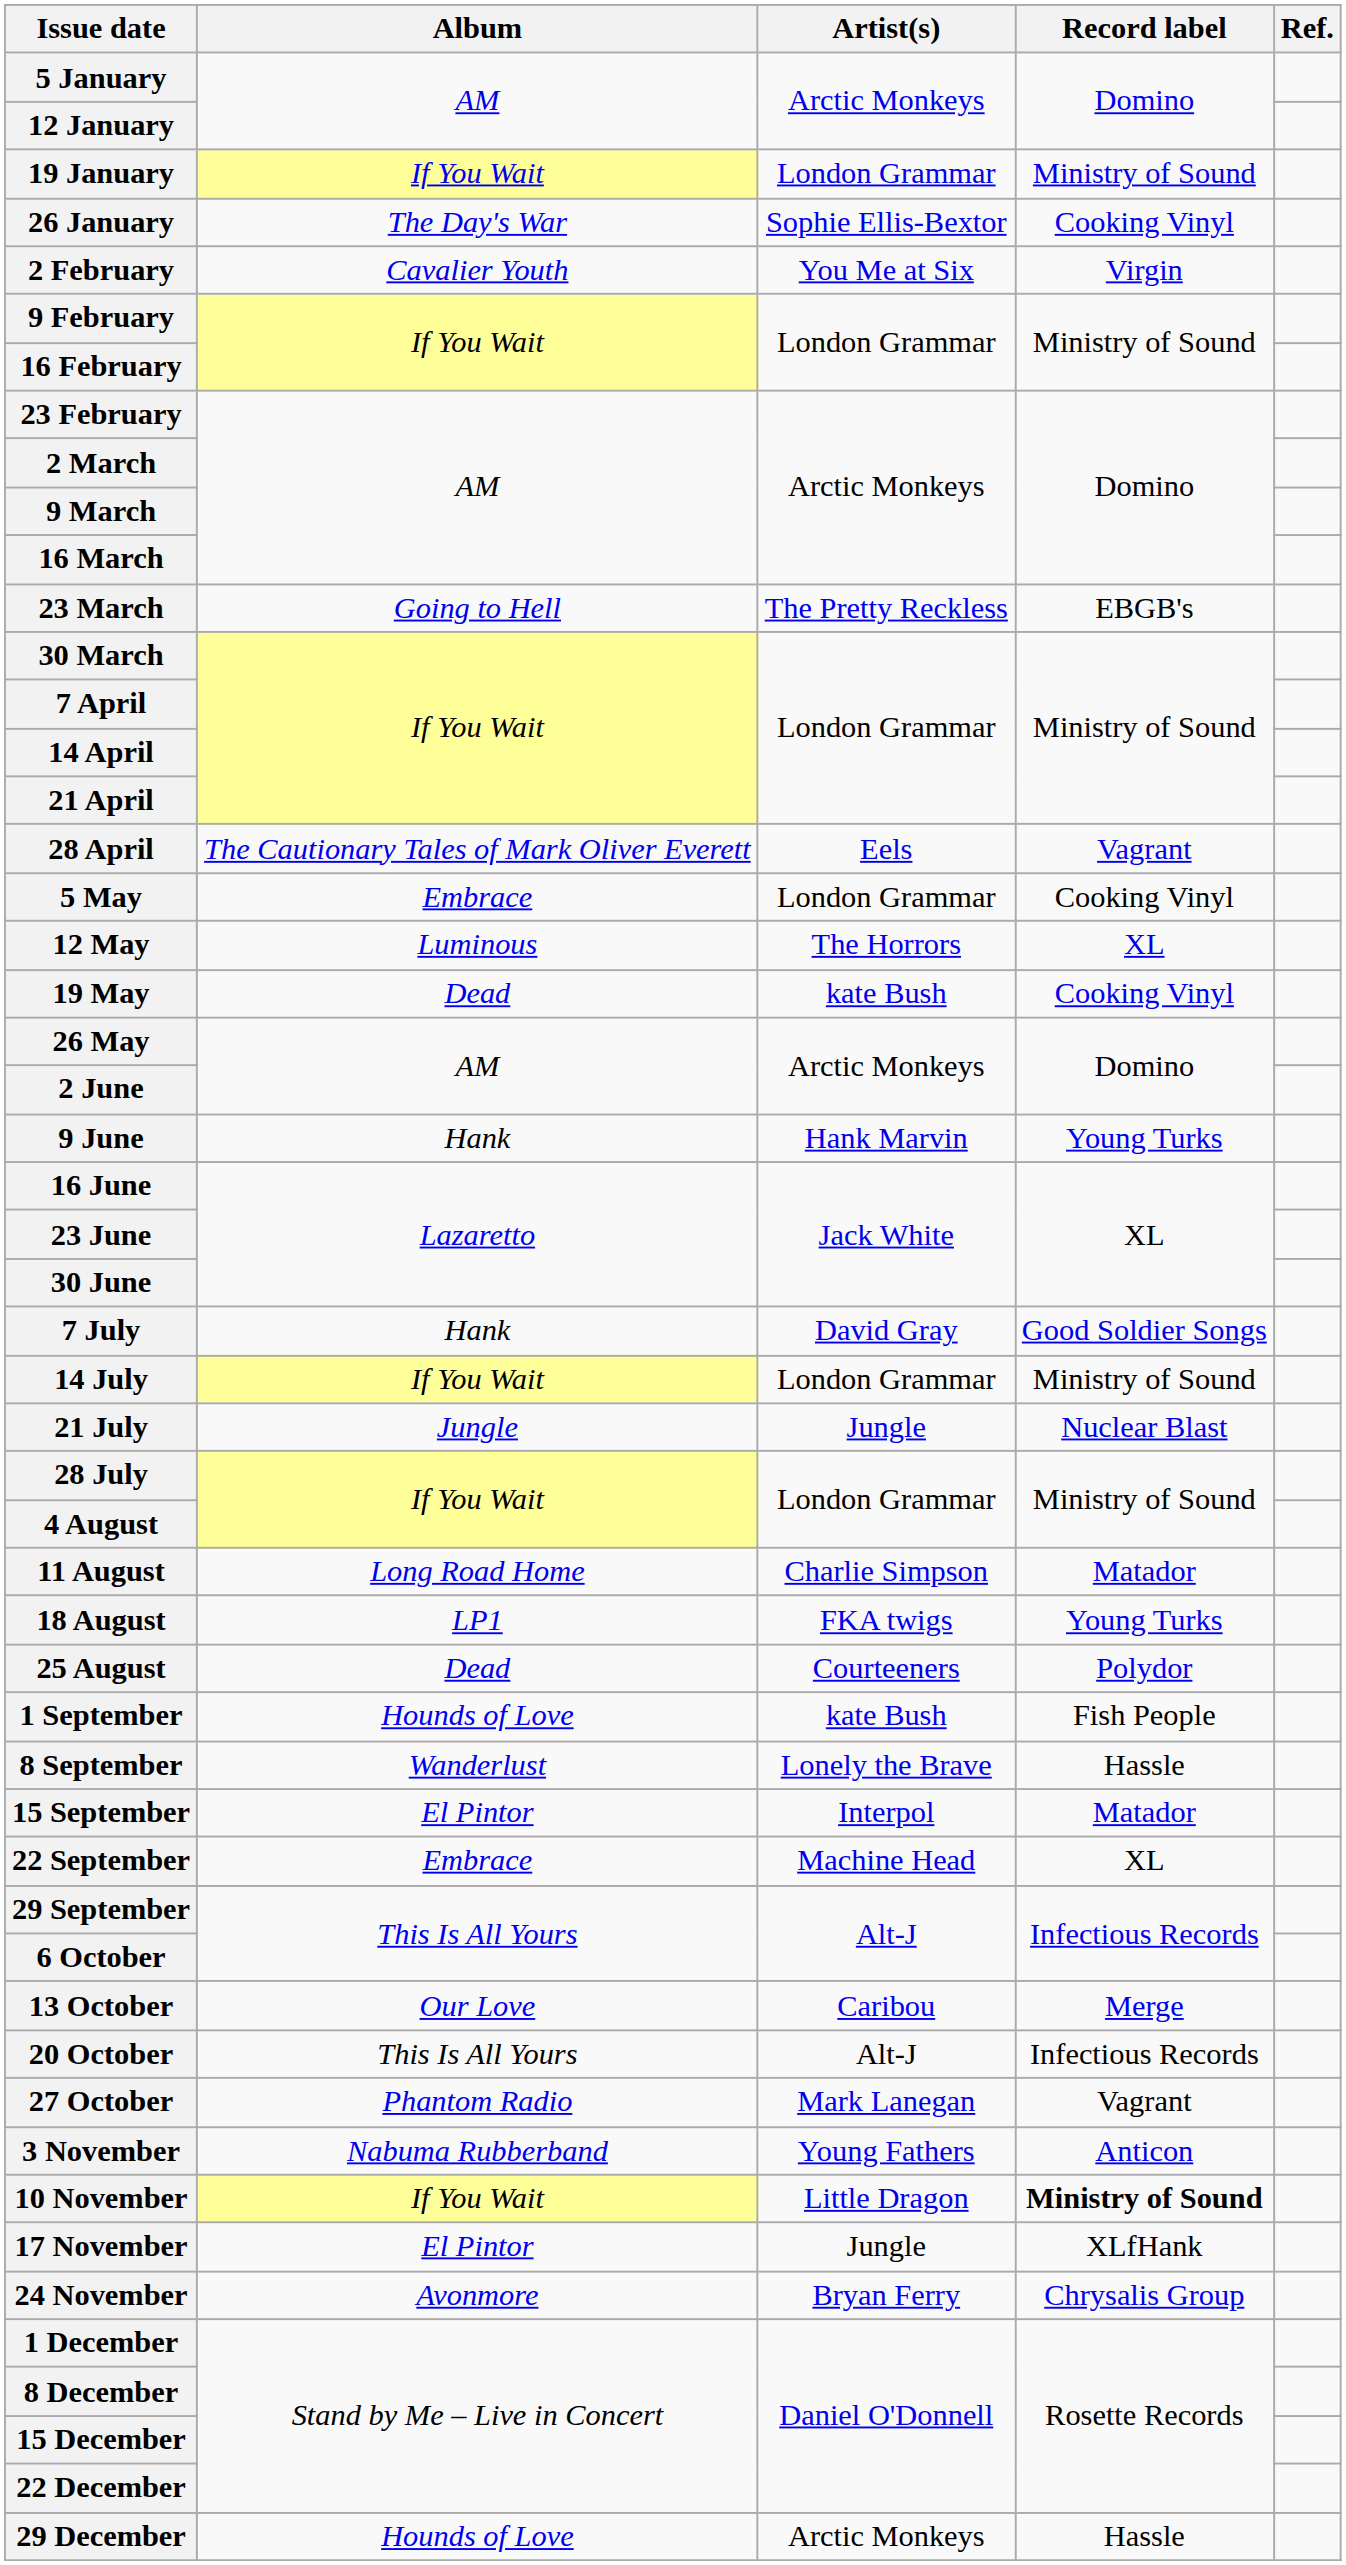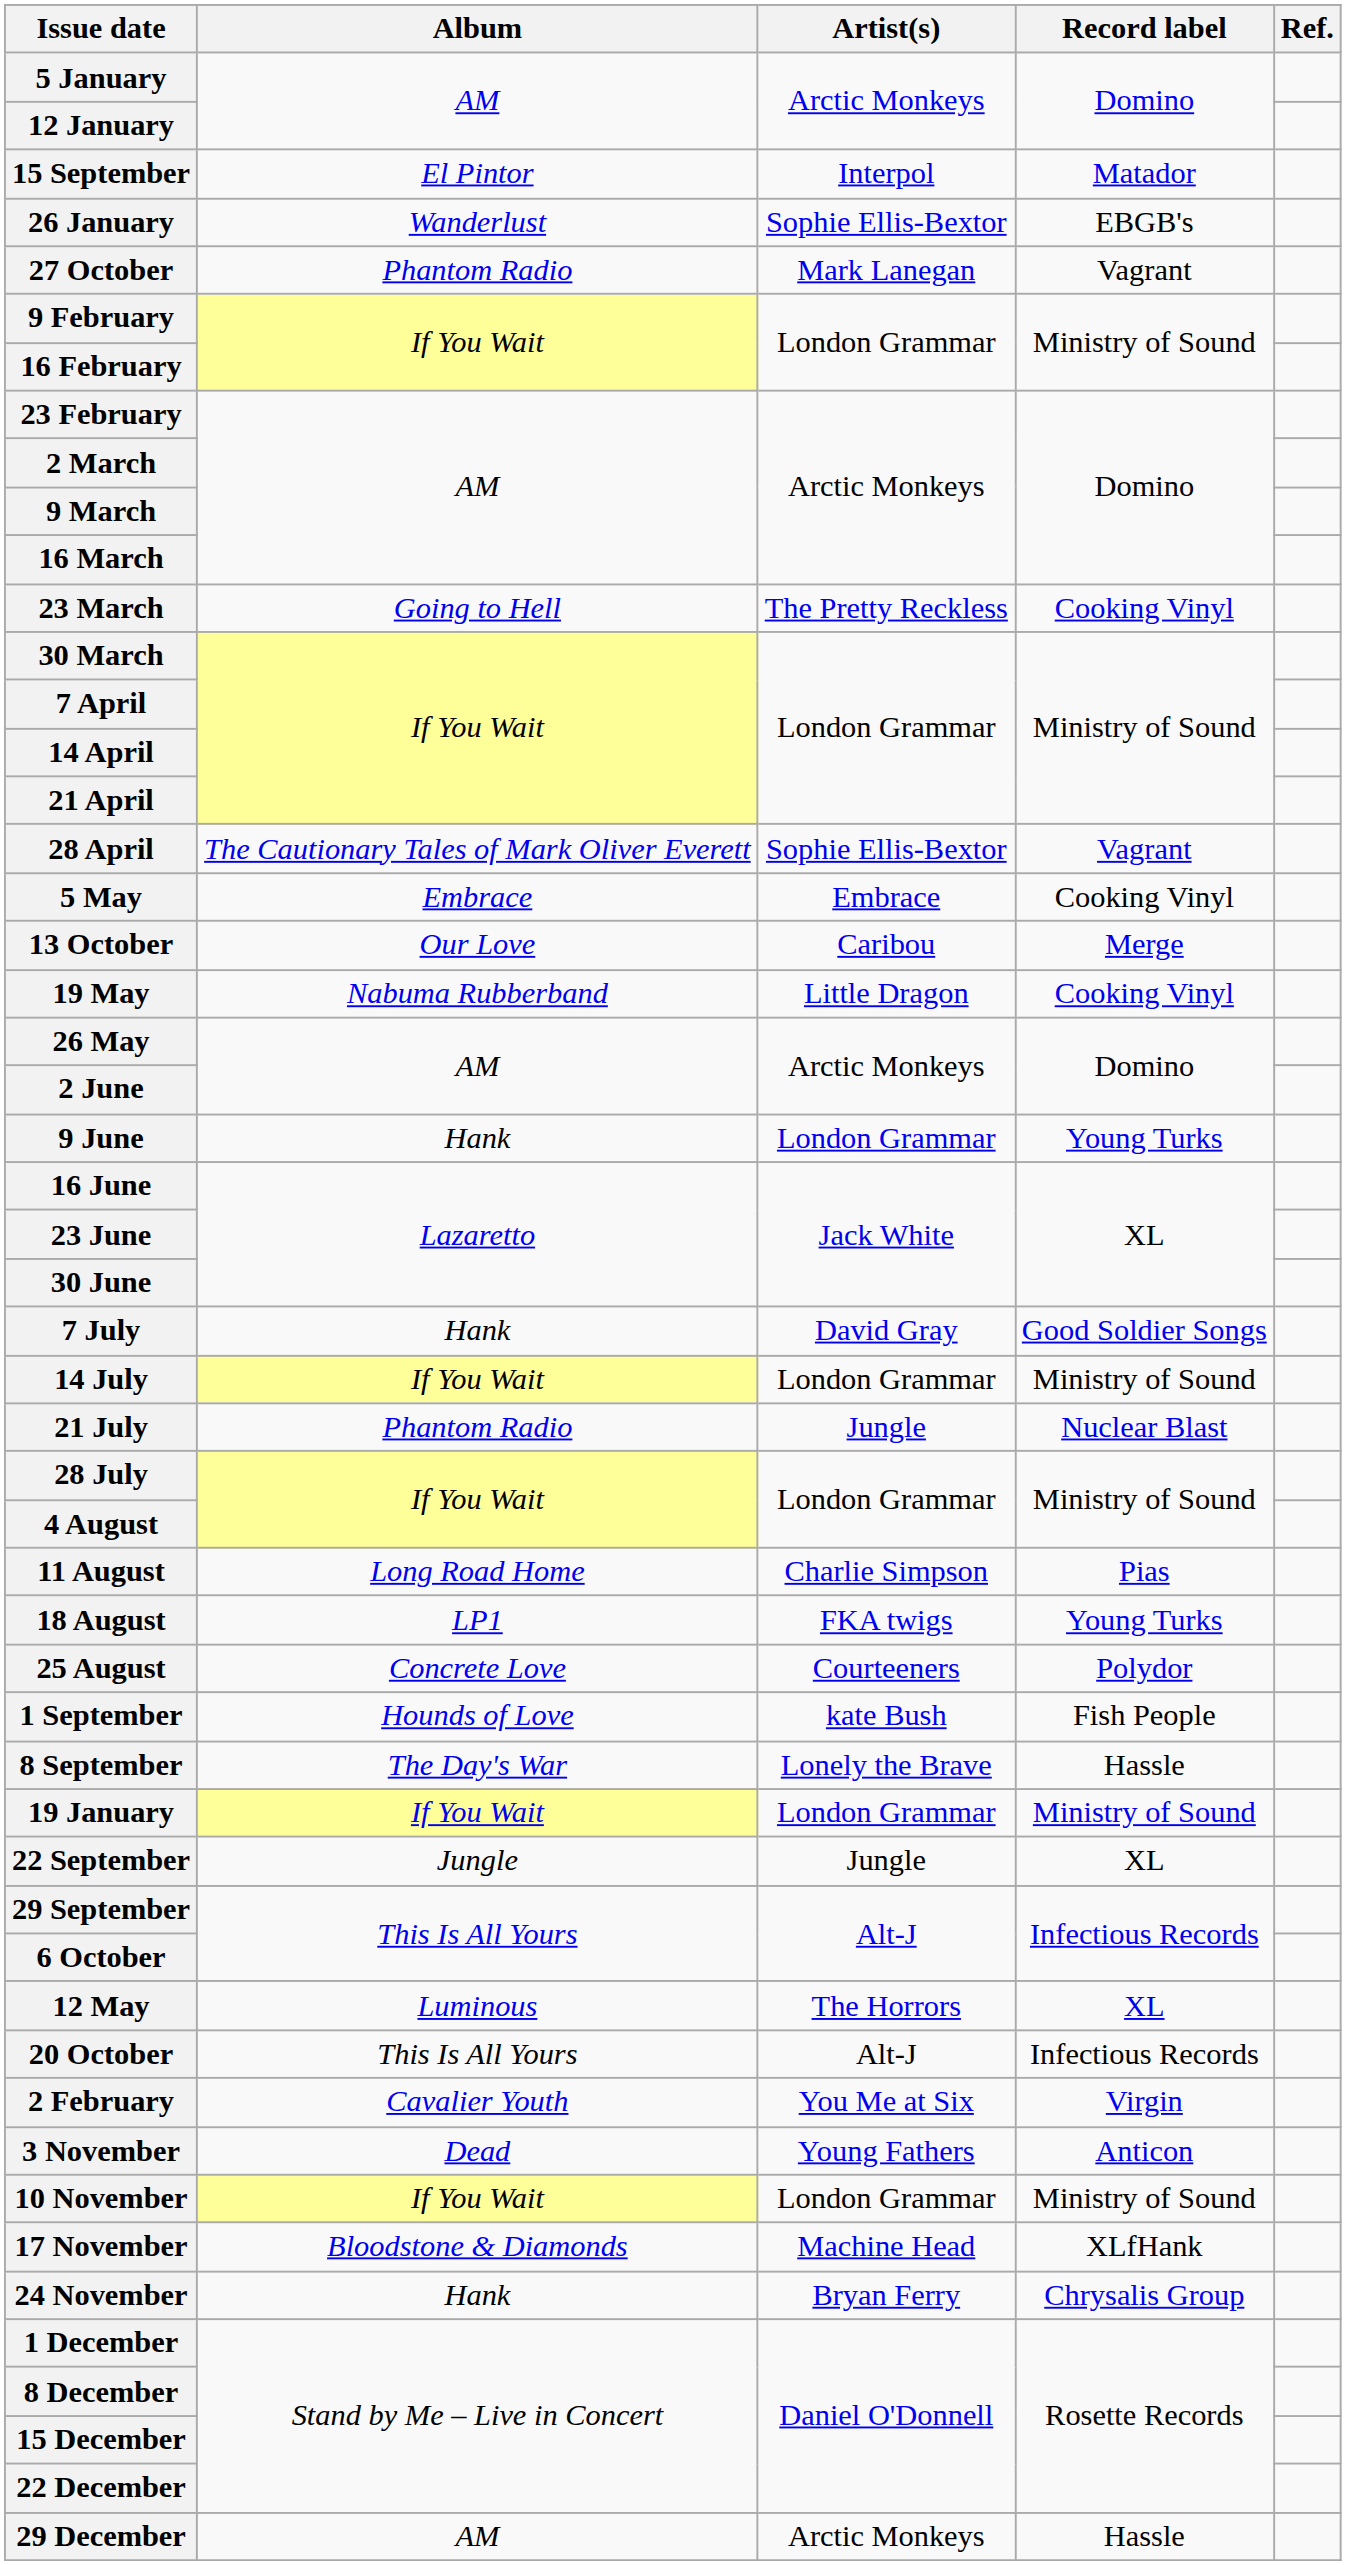rows swapped: 19 January <-> 15 September
26 January | Album: The Day's War -> Wanderlust
26 January | Record label: Cooking Vinyl -> EBGB's
rows swapped: 2 February <-> 27 October
23 March | Record label: EBGB's -> Cooking Vinyl
28 April | Artist(s): Eels -> Sophie Ellis-Bextor
5 May | Artist(s): London Grammar -> Embrace
rows swapped: 12 May <-> 13 October
19 May | Album: Dead -> Nabuma Rubberband
19 May | Artist(s): kate Bush -> Little Dragon
9 June | Artist(s): Hank Marvin -> London Grammar
21 July | Album: Jungle -> Phantom Radio
11 August | Record label: Matador -> Pias
25 August | Album: Dead -> Concrete Love
8 September | Album: Wanderlust -> The Day's War
22 September | Album: Embrace -> Jungle
22 September | Artist(s): Machine Head -> Jungle
3 November | Album: Nabuma Rubberband -> Dead
10 November | Artist(s): Little Dragon -> London Grammar
10 November | Record label: bold -> normal
17 November | Album: El Pintor -> Bloodstone & Diamonds
17 November | Artist(s): Jungle -> Machine Head
24 November | Album: Avonmore -> Hank
29 December | Album: Hounds of Love -> AM
